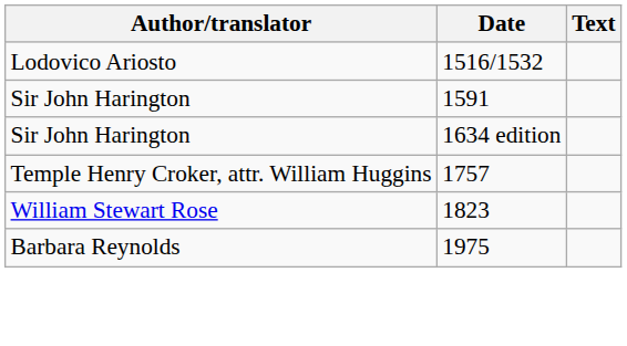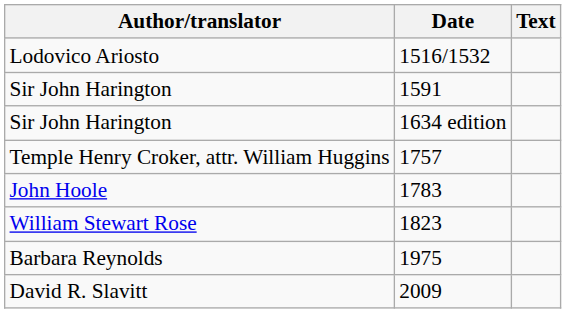+ row: John Hoole | 1783
+ row: David R. Slavitt | 2009
